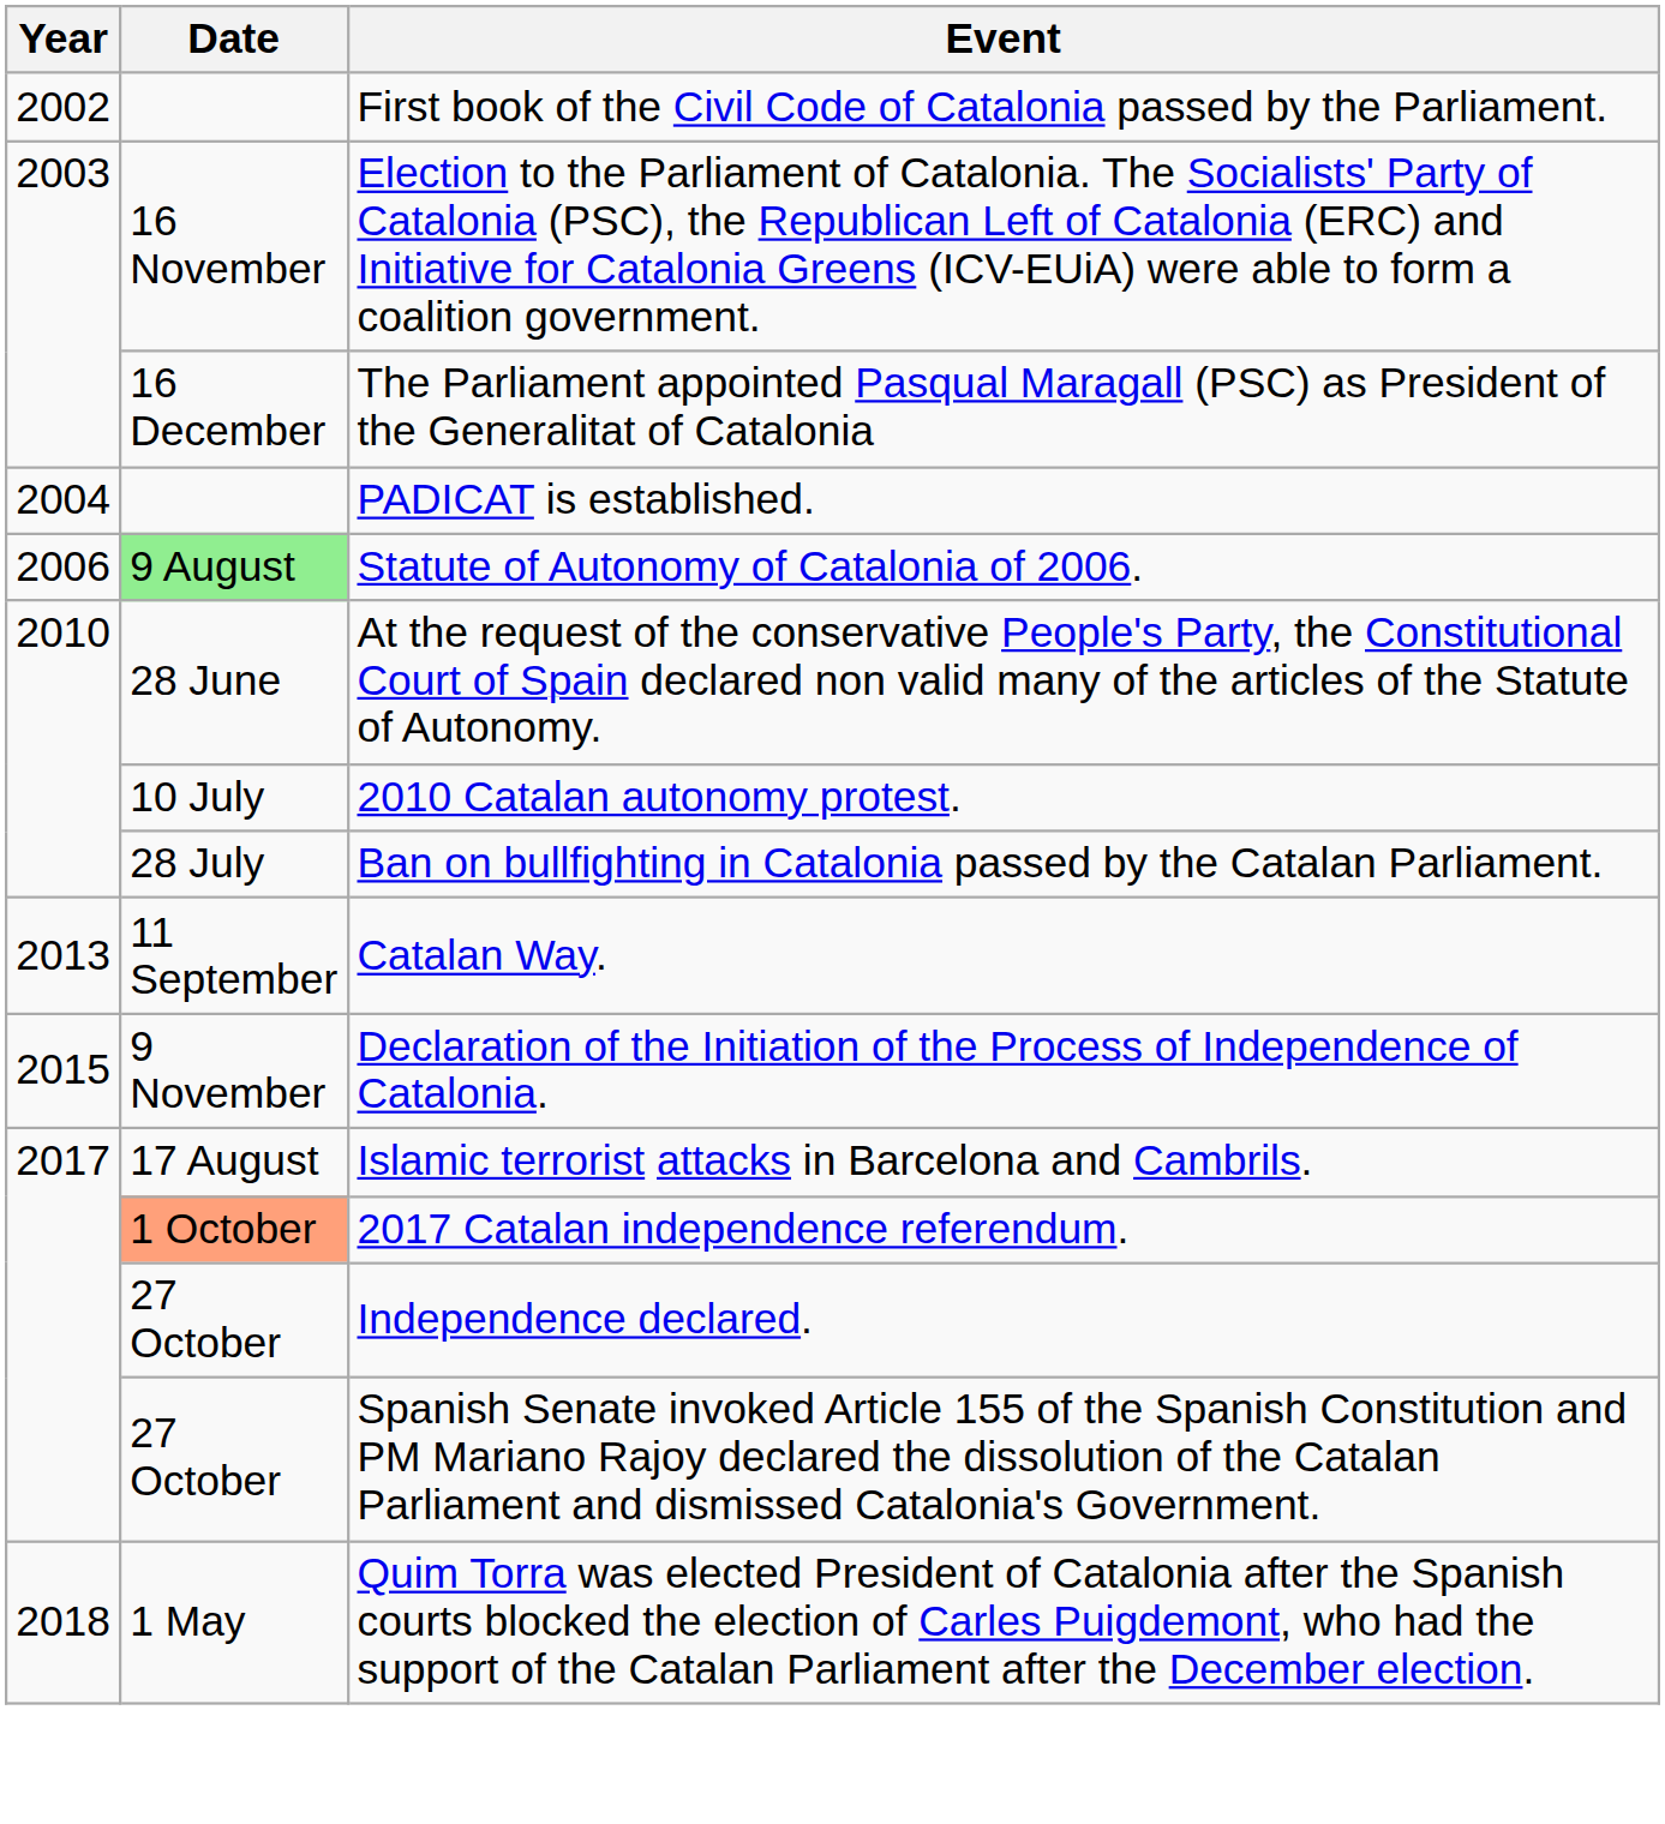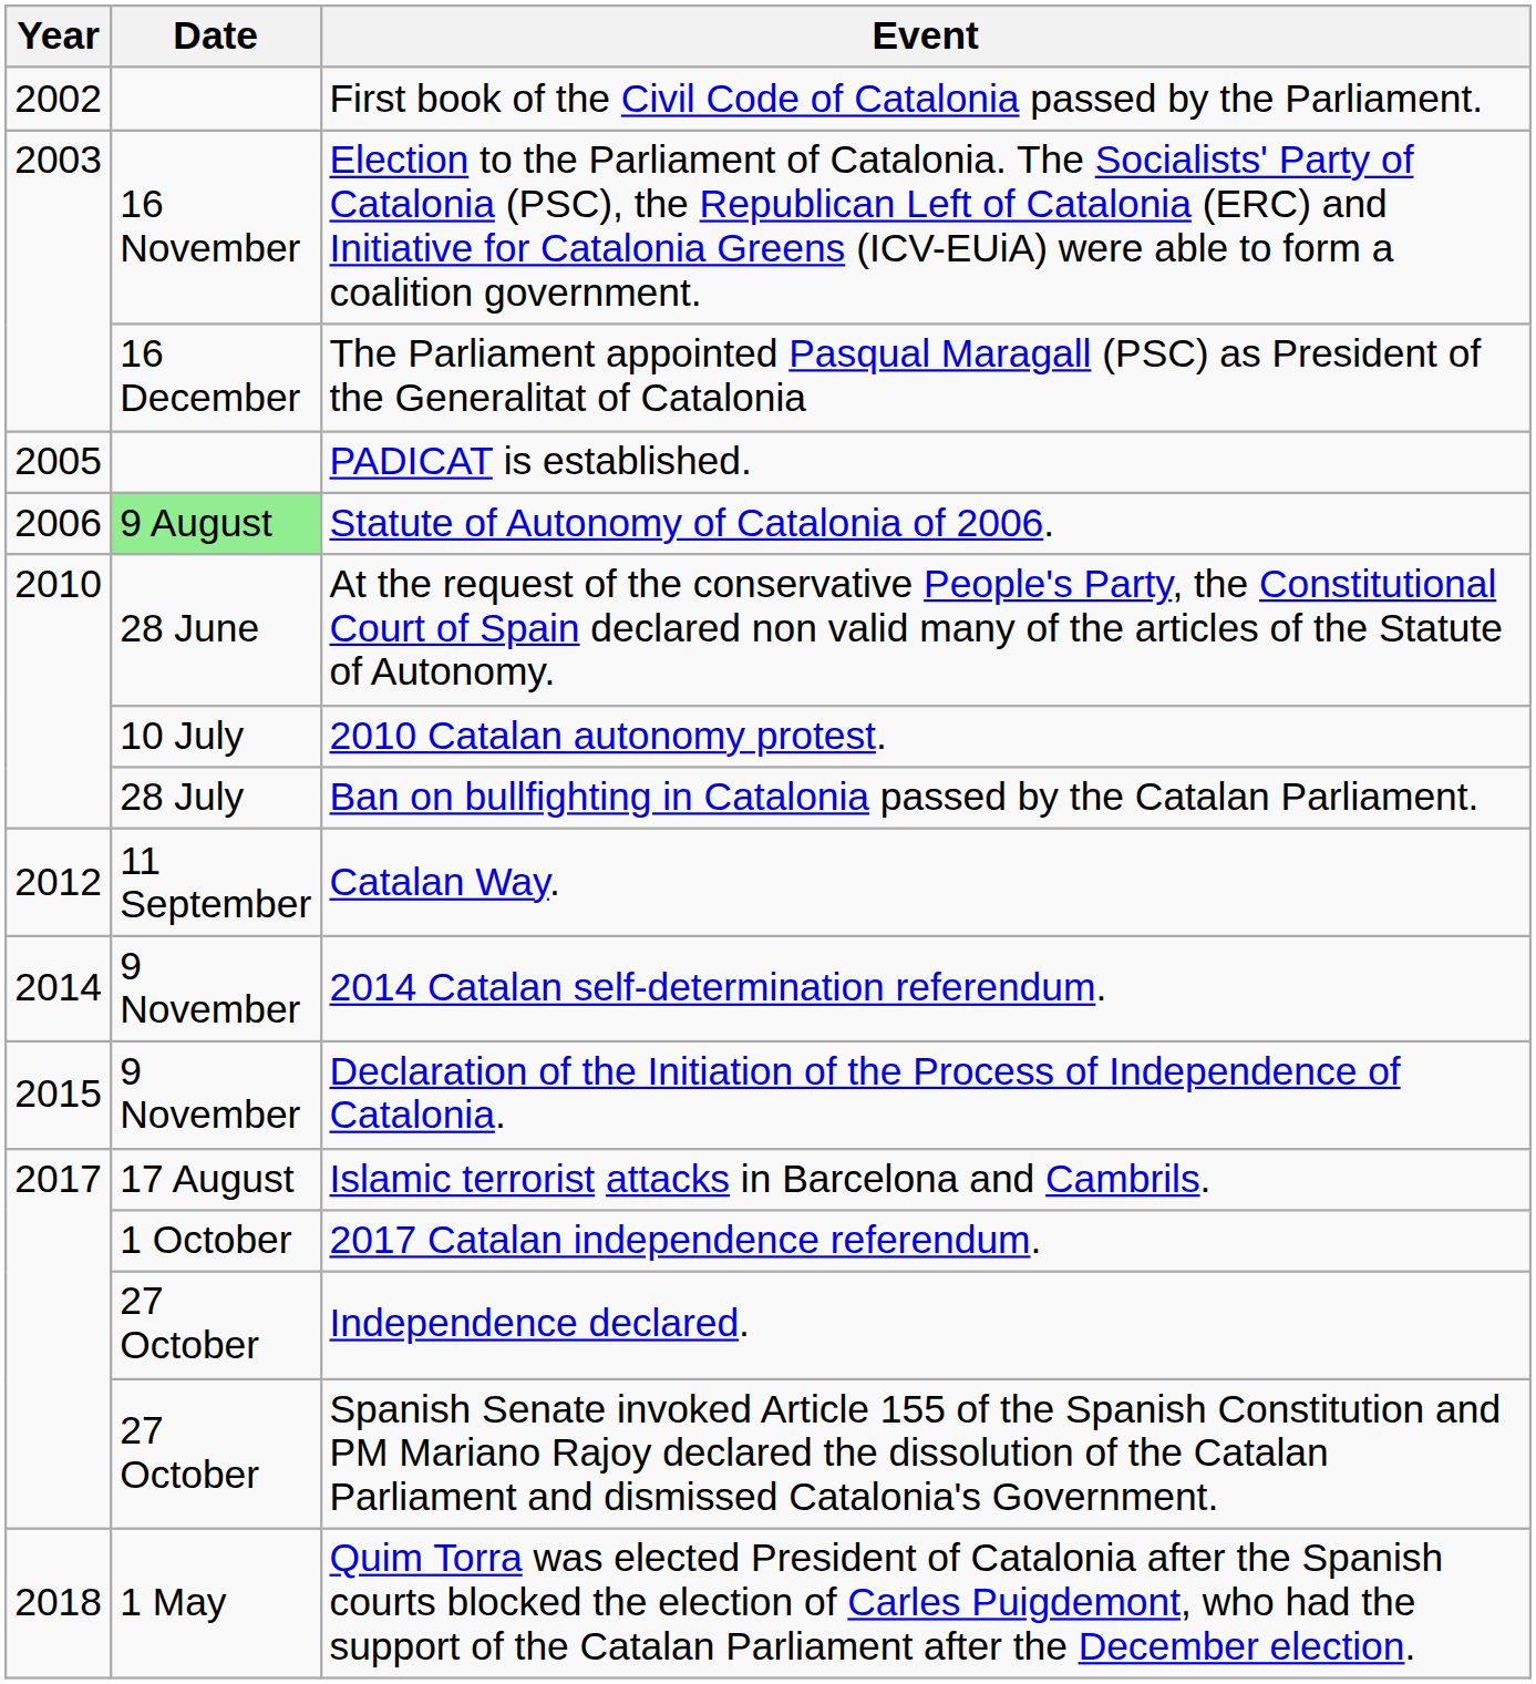PADICAT is established. | Year: 2004 -> 2005
Catalan Way. | Year: 2013 -> 2012
+ row: 2014 | 9 November | 2014 Catalan self-determination referendum.
2017 Catalan independence referendum. | Date: lightsalmon background -> no background
